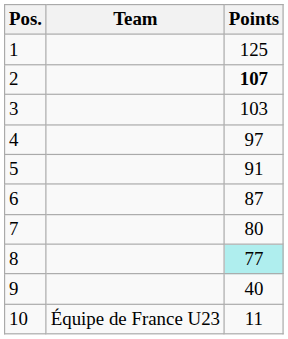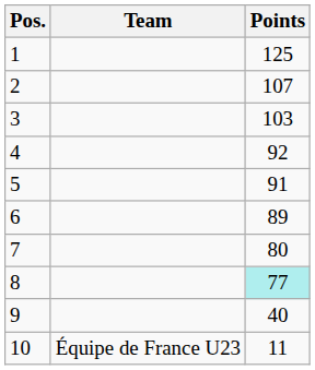2 | Points: bold -> normal
4 | Points: 97 -> 92
6 | Points: 87 -> 89
